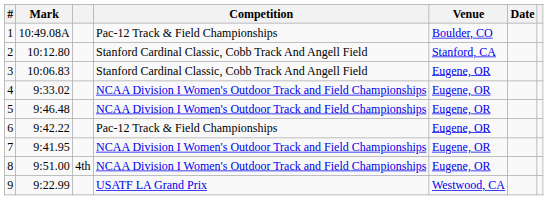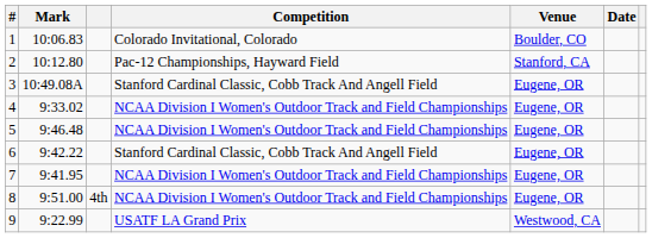1 | Mark: 10:49.08A -> 10:06.83
1 | Competition: Pac-12 Track & Field Championships -> Colorado Invitational, Colorado
2 | Competition: Stanford Cardinal Classic, Cobb Track And Angell Field -> Pac-12 Championships, Hayward Field
3 | Mark: 10:06.83 -> 10:49.08A
6 | Competition: Pac-12 Track & Field Championships -> Stanford Cardinal Classic, Cobb Track And Angell Field
